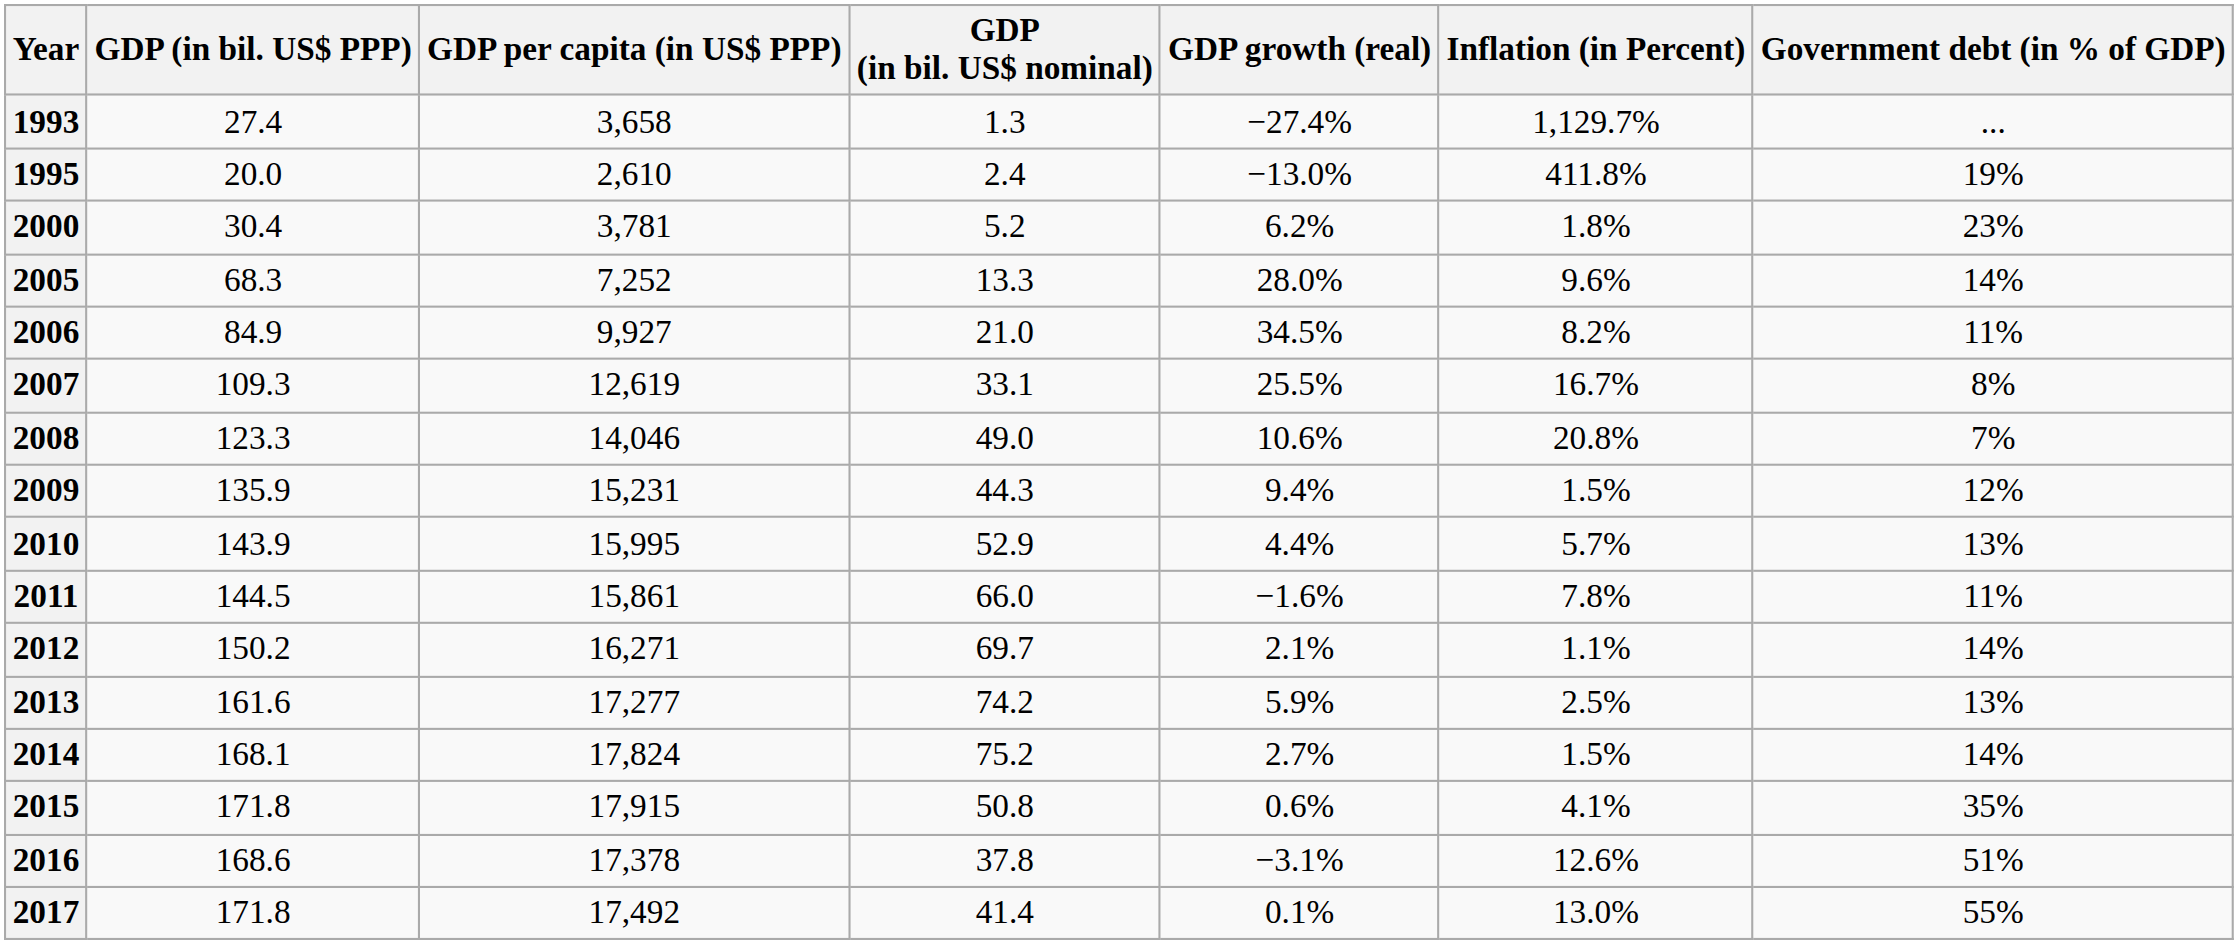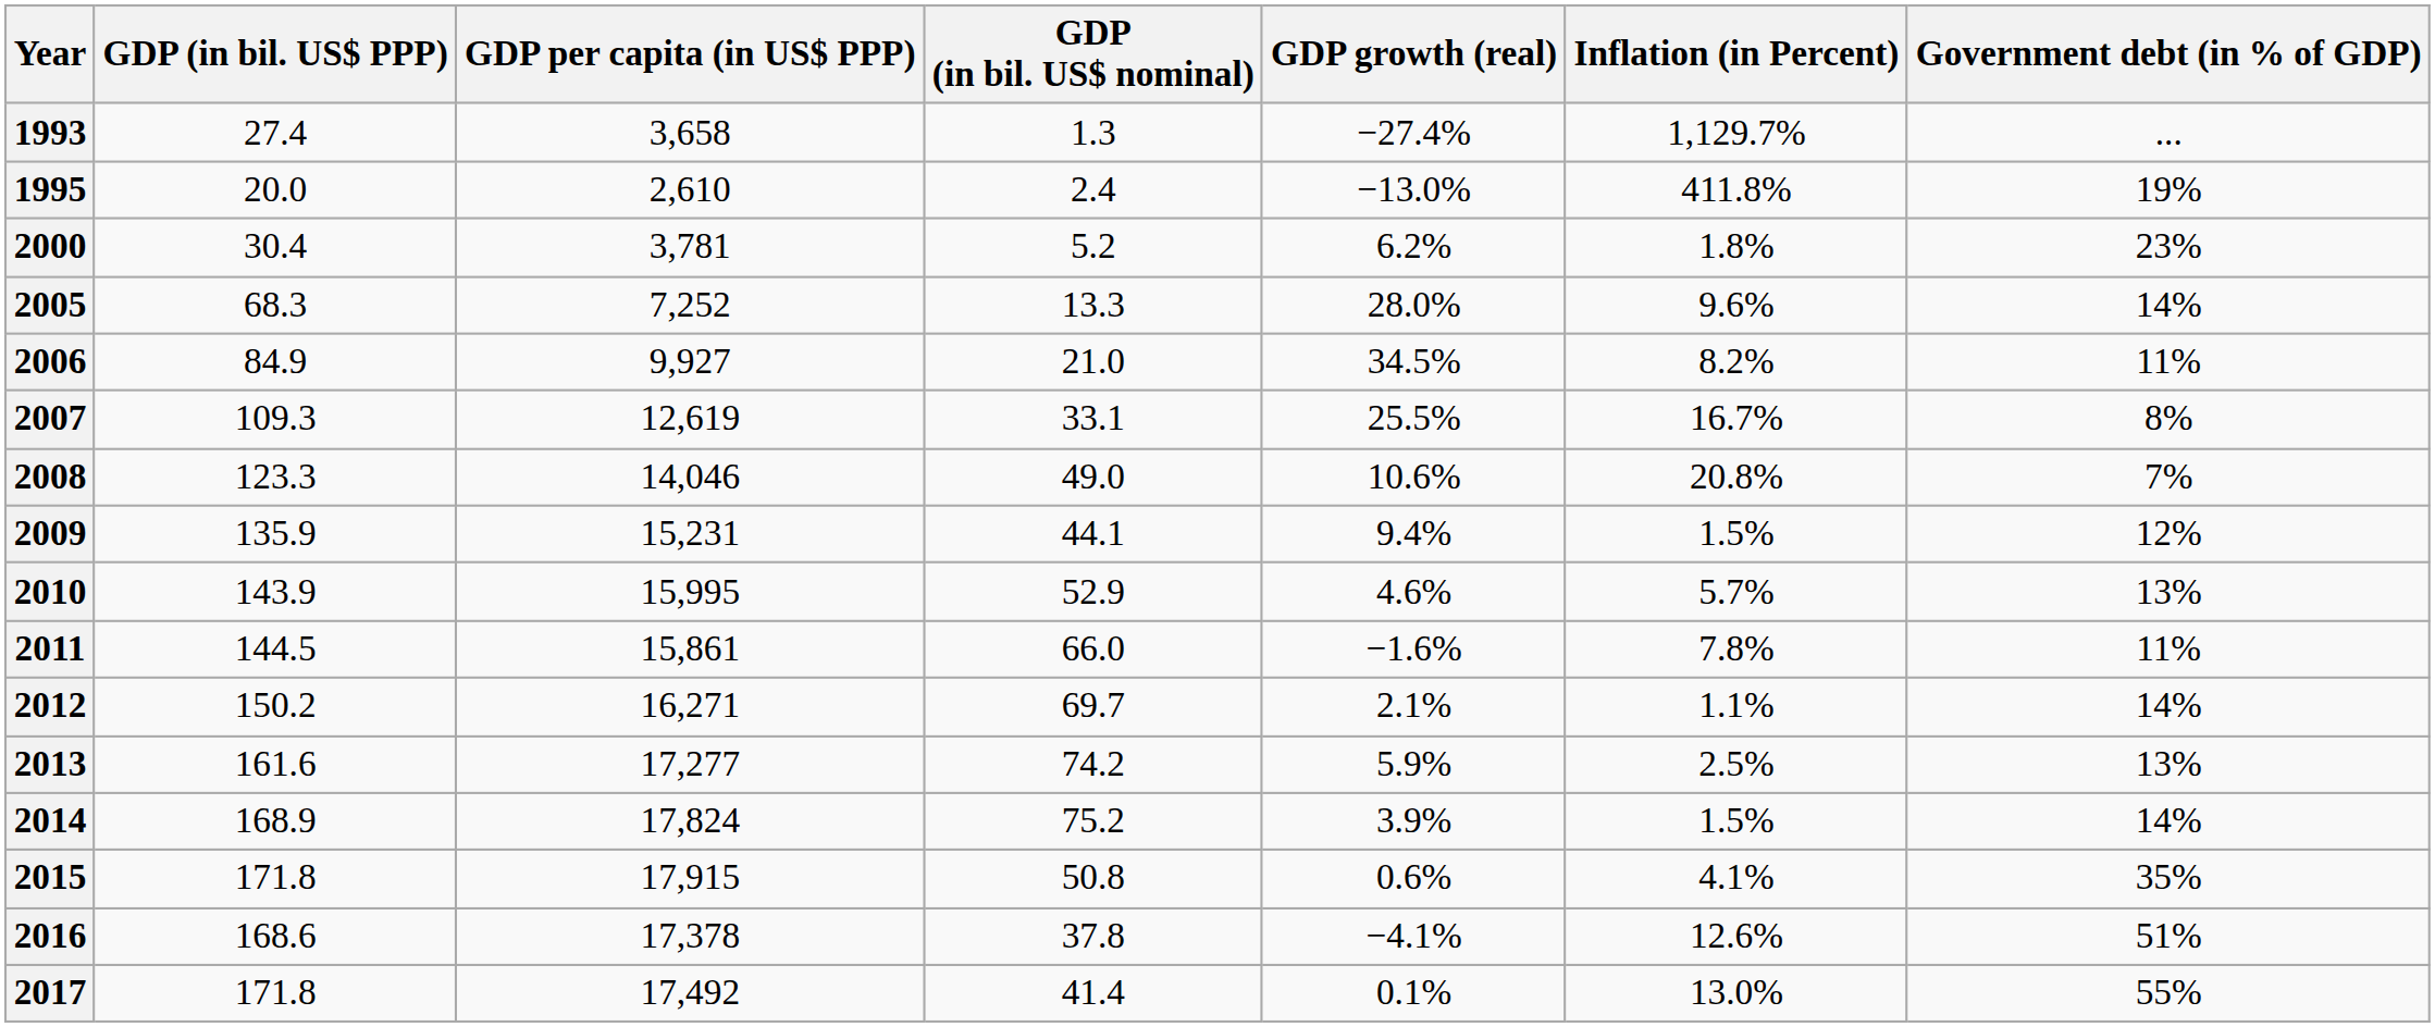2009 | GDP (in bil. US$ nominal): 44.3 -> 44.1
2010 | GDP growth (real): 4.4% -> 4.6%
2014 | GDP (in bil. US$ PPP): 168.1 -> 168.9
2014 | GDP growth (real): 2.7% -> 3.9%
2016 | GDP growth (real): −3.1% -> −4.1%
